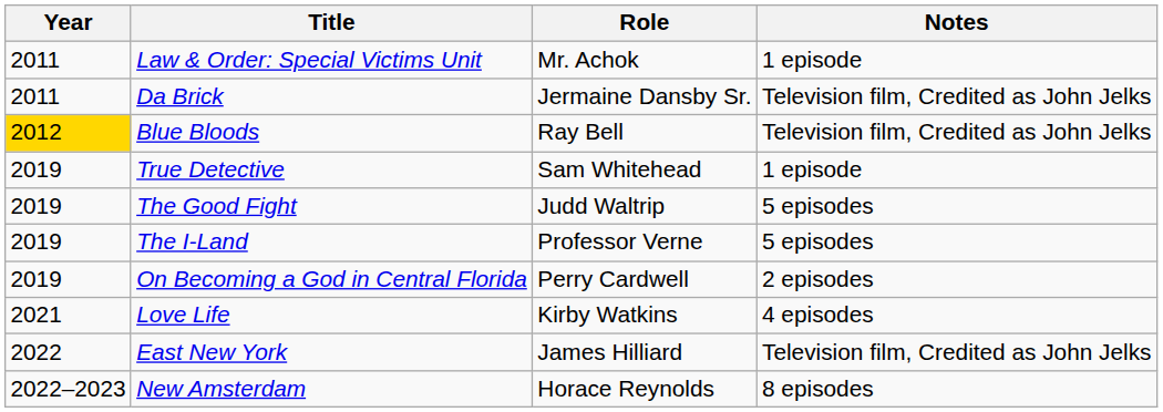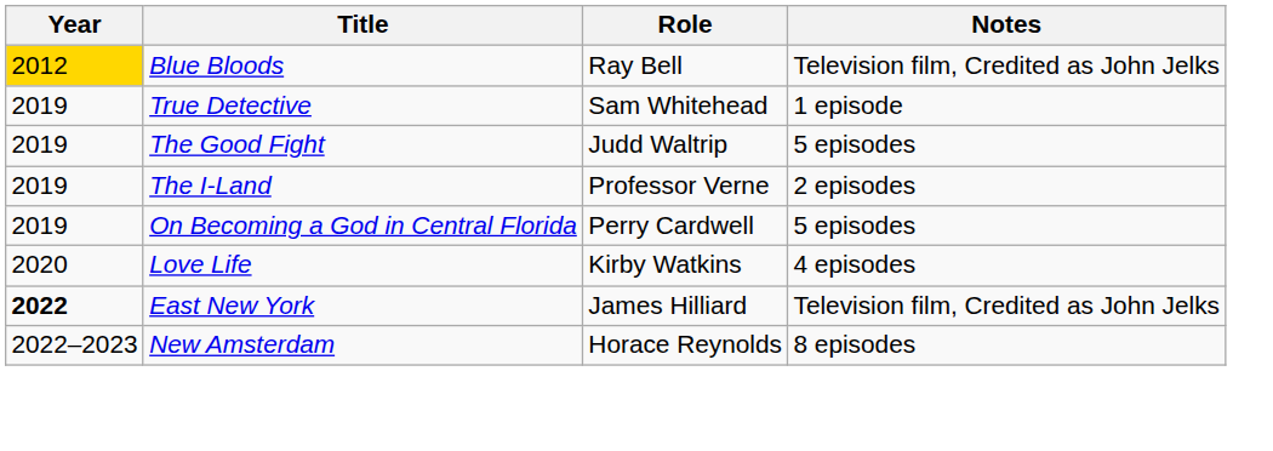- row: 2011 | Law & Order: Special Victims Unit | Mr. Achok | 1 episode
- row: 2011 | Da Brick | Jermaine Dansby Sr. | Television film, Credited as John Jelks
The I-Land | Notes: 5 episodes -> 2 episodes
On Becoming a God in Central Florida | Notes: 2 episodes -> 5 episodes
Love Life | Year: 2021 -> 2020
East New York | Year: normal -> bold
